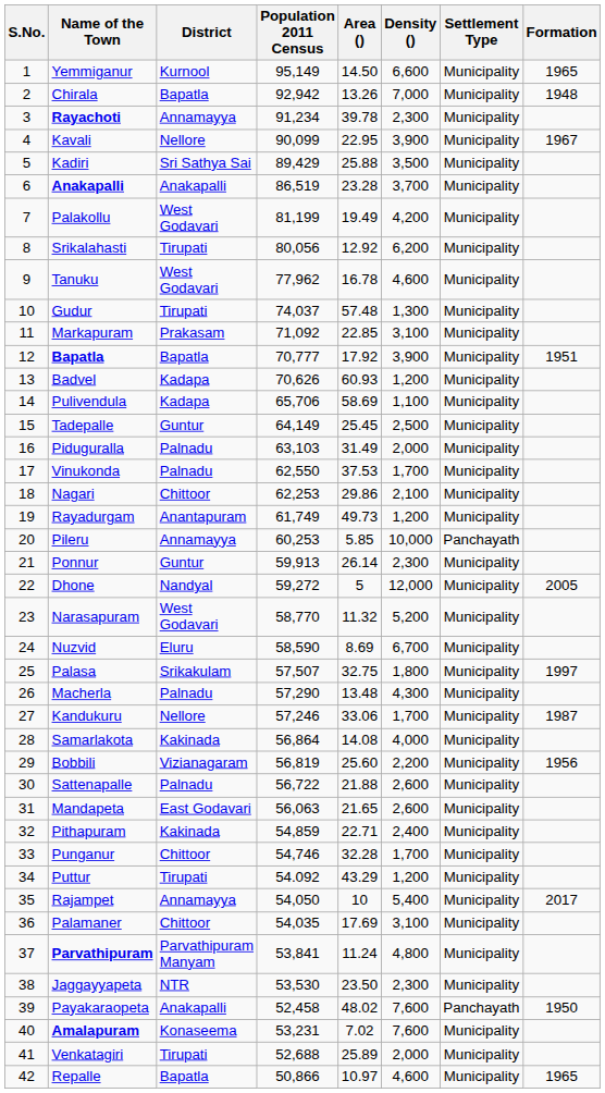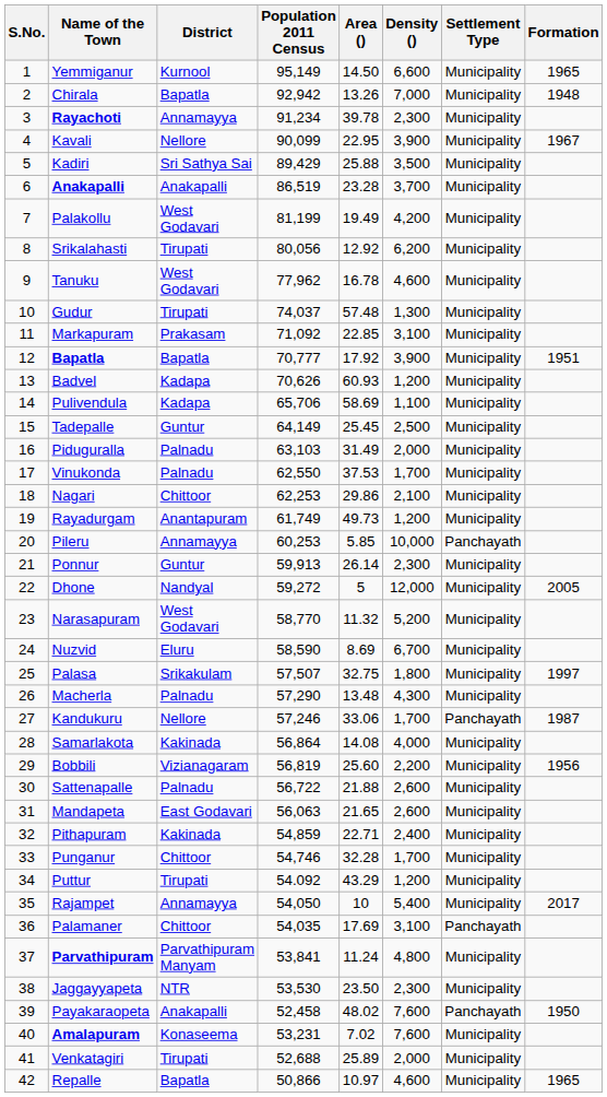Kandukuru | Settlement Type: Municipality -> Panchayath
Palamaner | Settlement Type: Municipality -> Panchayath
